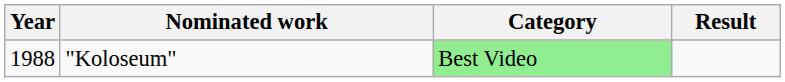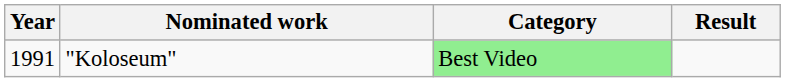"Koloseum" | Year: 1988 -> 1991
